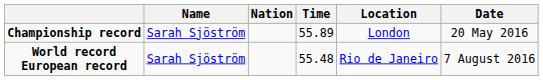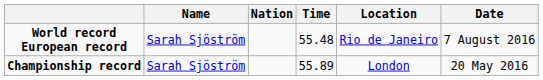rows swapped: World record European record <-> Championship record
